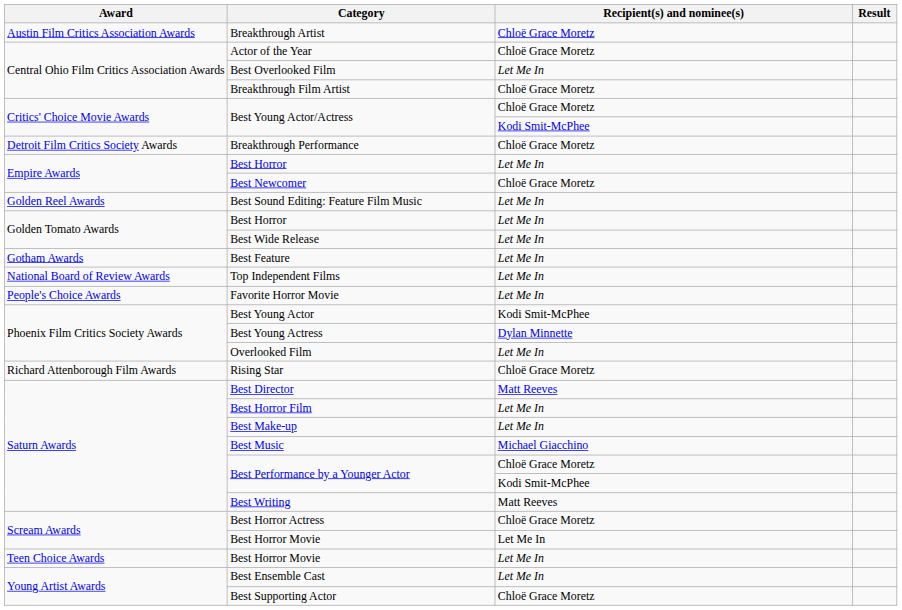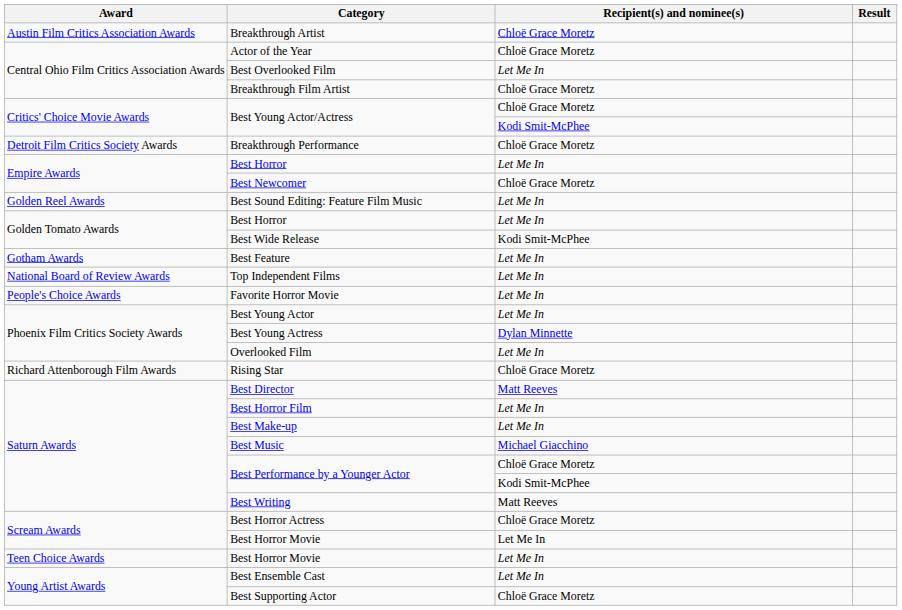Best Wide Release | Recipient(s) and nominee(s): Let Me In -> Kodi Smit-McPhee
Best Young Actor | Recipient(s) and nominee(s): Kodi Smit-McPhee -> Let Me In
